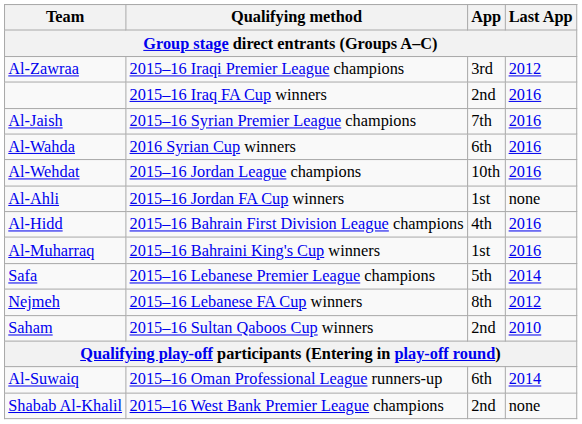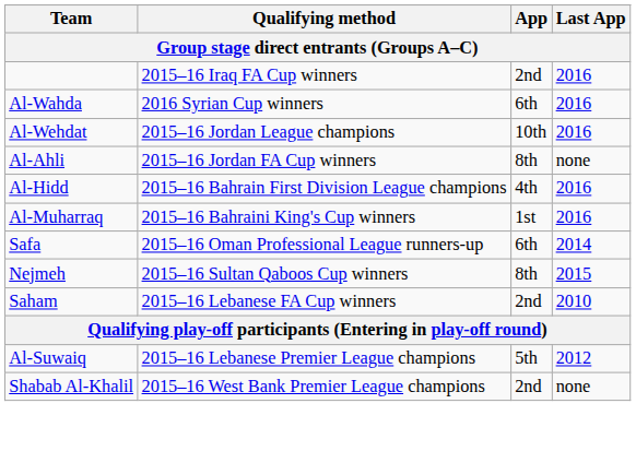- row: Al-Zawraa | 2015–16 Iraqi Premier League champions | 3rd | 2012
- row: Al-Jaish | 2015–16 Syrian Premier League champions | 7th | 2016
Al-Ahli | App: 1st -> 8th
Safa | Qualifying method: 2015–16 Lebanese Premier League champions -> 2015–16 Oman Professional League runners-up
Safa | App: 5th -> 6th
Nejmeh | Qualifying method: 2015–16 Lebanese FA Cup winners -> 2015–16 Sultan Qaboos Cup winners
Nejmeh | Last App: 2012 -> 2015
Saham | Qualifying method: 2015–16 Sultan Qaboos Cup winners -> 2015–16 Lebanese FA Cup winners
Al-Suwaiq | Qualifying method: 2015–16 Oman Professional League runners-up -> 2015–16 Lebanese Premier League champions
Al-Suwaiq | App: 6th -> 5th
Al-Suwaiq | Last App: 2014 -> 2012
